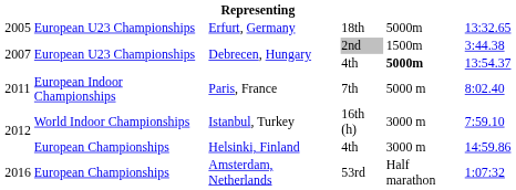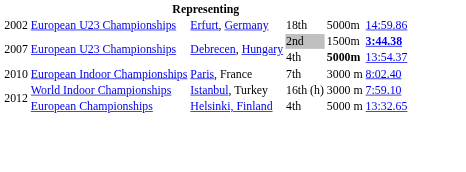Erfurt, Germany | column 1: 2005 -> 2002
Erfurt, Germany | column 6: 13:32.65 -> 14:59.86
Debrecen, Hungary / 2nd | column 6: normal -> bold
Paris, France | column 1: 2011 -> 2010
Paris, France | column 5: 5000 m -> 3000 m
Helsinki, Finland | column 5: 3000 m -> 5000 m
Helsinki, Finland | column 6: 14:59.86 -> 13:32.65
- row: 2016 | European Championships | Amsterdam, Netherlands | 53rd | Half marathon | 1:07:32
